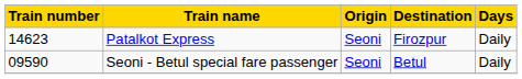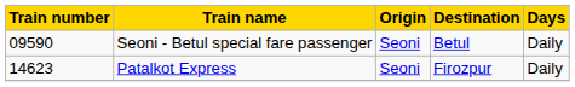rows swapped: Patalkot Express <-> Seoni - Betul special fare passenger
